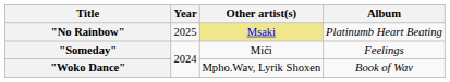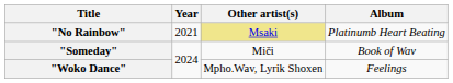"No Rainbow" | Year: 2025 -> 2021
"Someday" | Album: Feelings -> Book of Wav
"Woko Dance" | Album: Book of Wav -> Feelings
